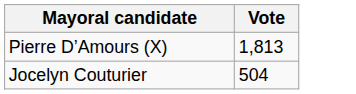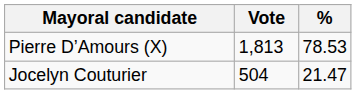+ column: % | 78.53 | 21.47
